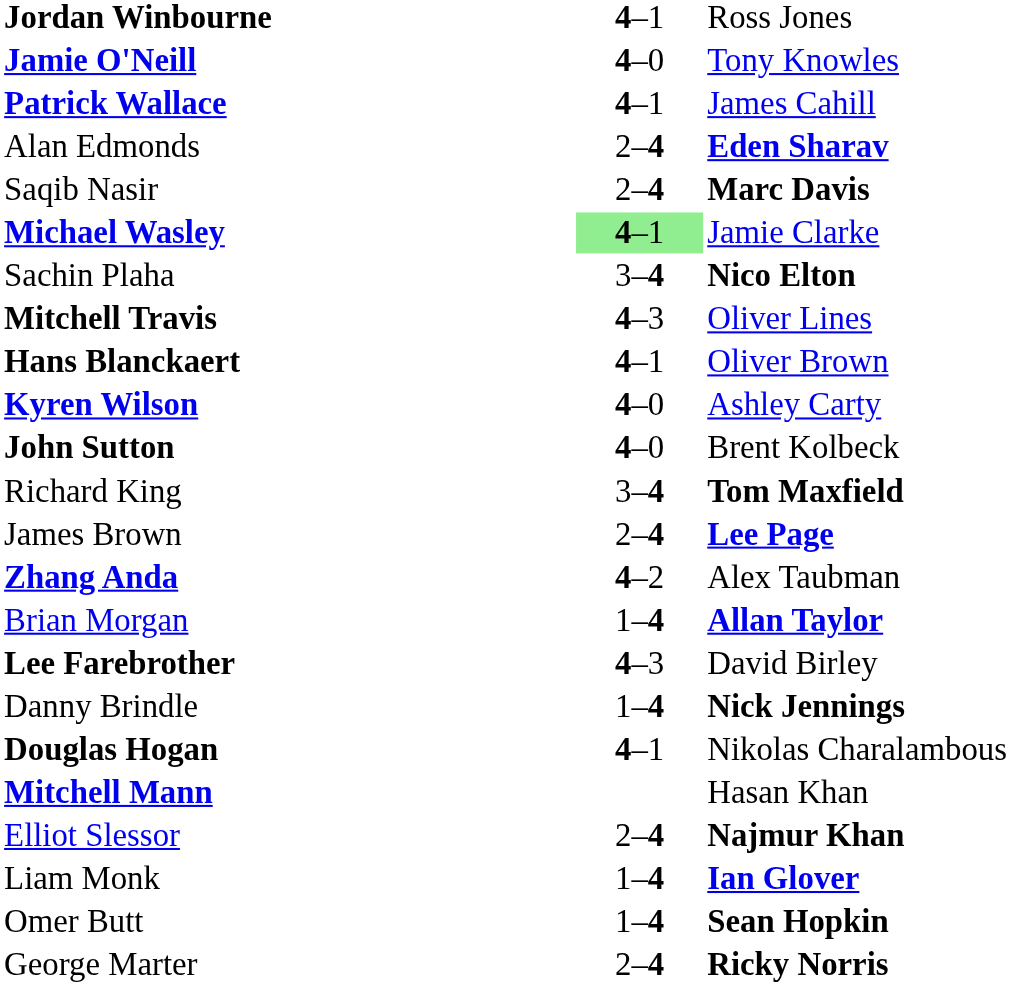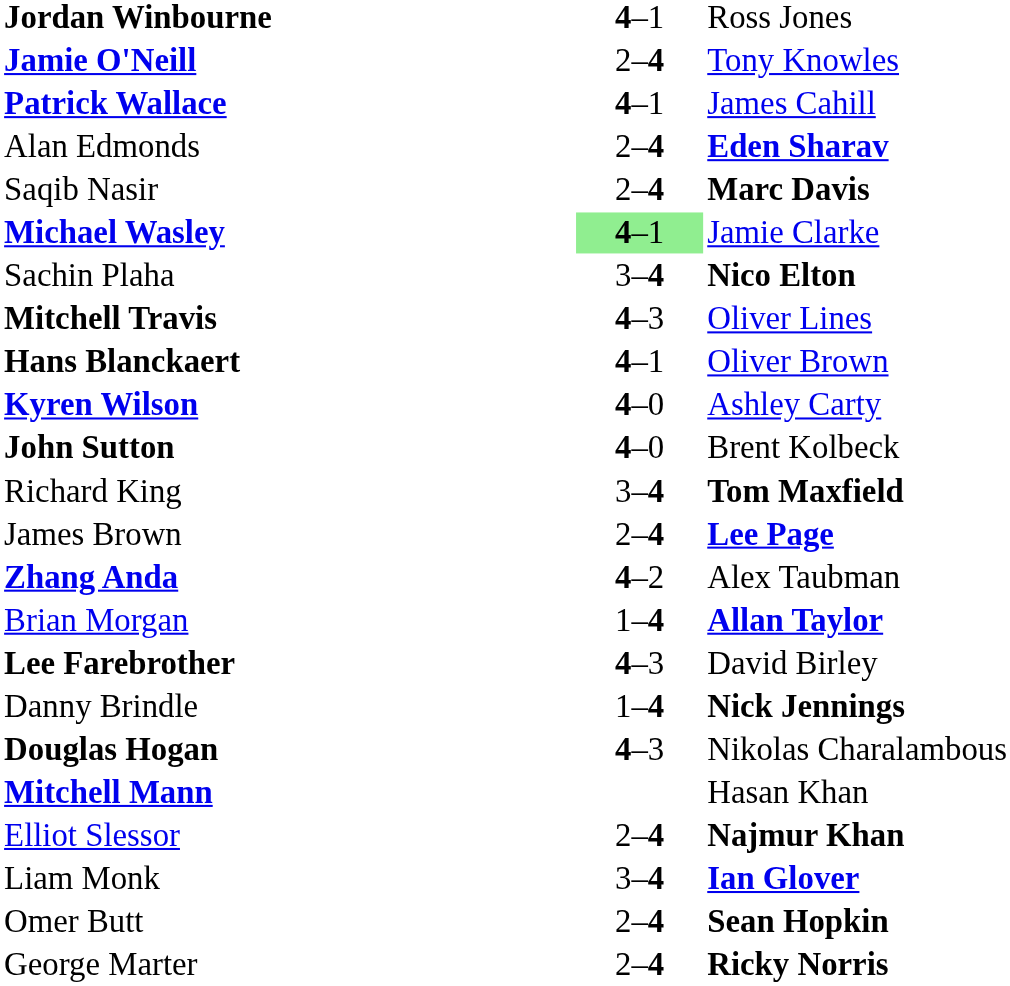Jamie O'Neill | column 2: 4–0 -> 2–4
Douglas Hogan | column 2: 4–1 -> 4–3
Liam Monk | column 2: 1–4 -> 3–4
Omer Butt | column 2: 1–4 -> 2–4
